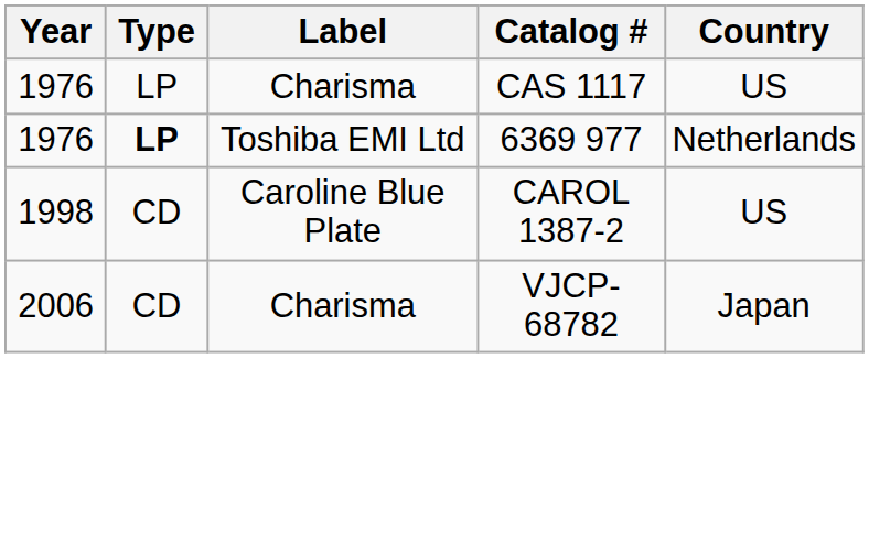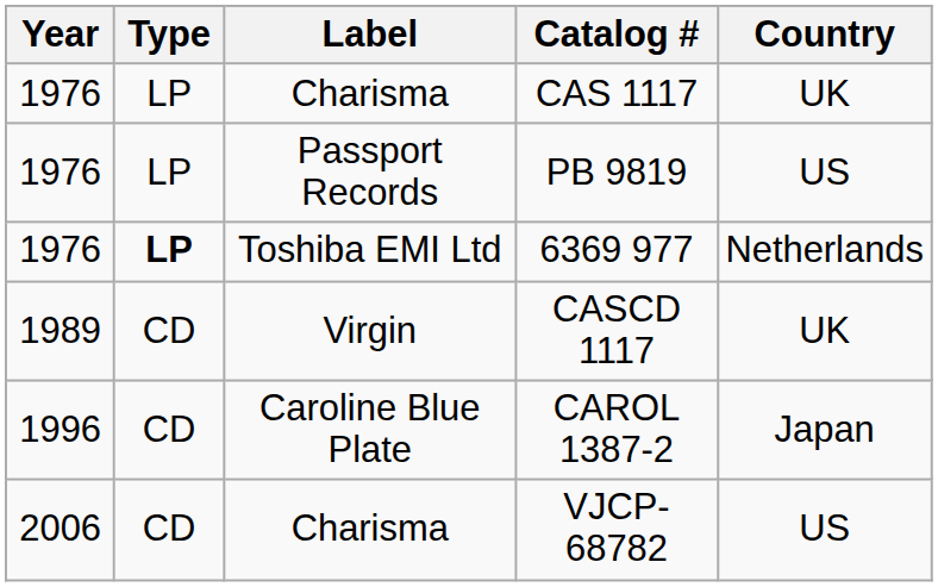CAS 1117 | Country: US -> UK
+ row: 1976 | LP | Passport Records | PB 9819 | US
+ row: 1989 | CD | Virgin | CASCD 1117 | UK
CAROL 1387-2 | Year: 1998 -> 1996
CAROL 1387-2 | Country: US -> Japan
VJCP-68782 | Country: Japan -> US
